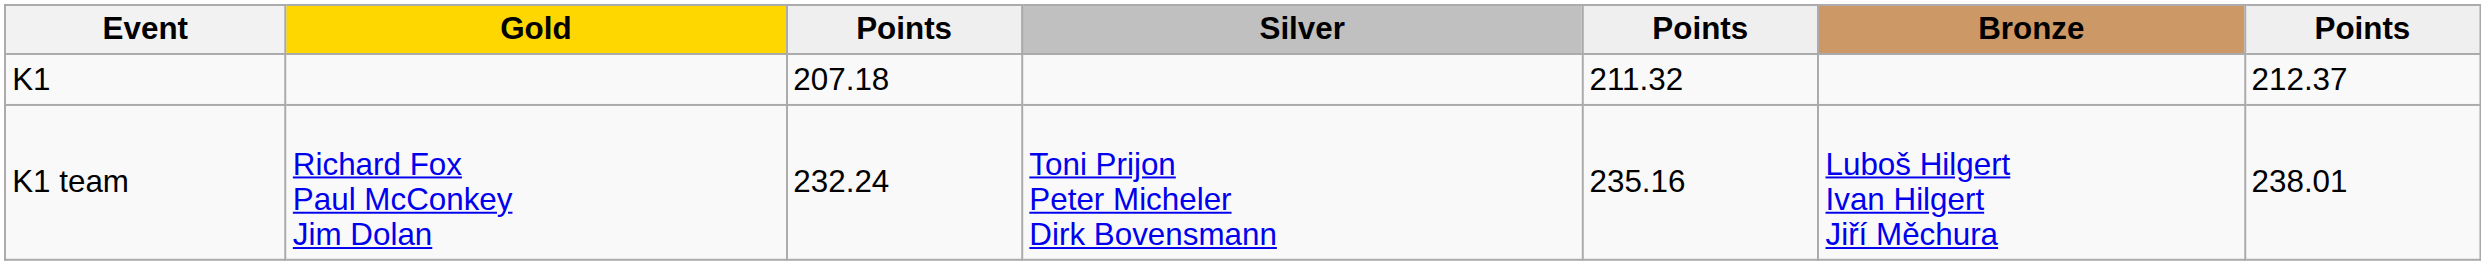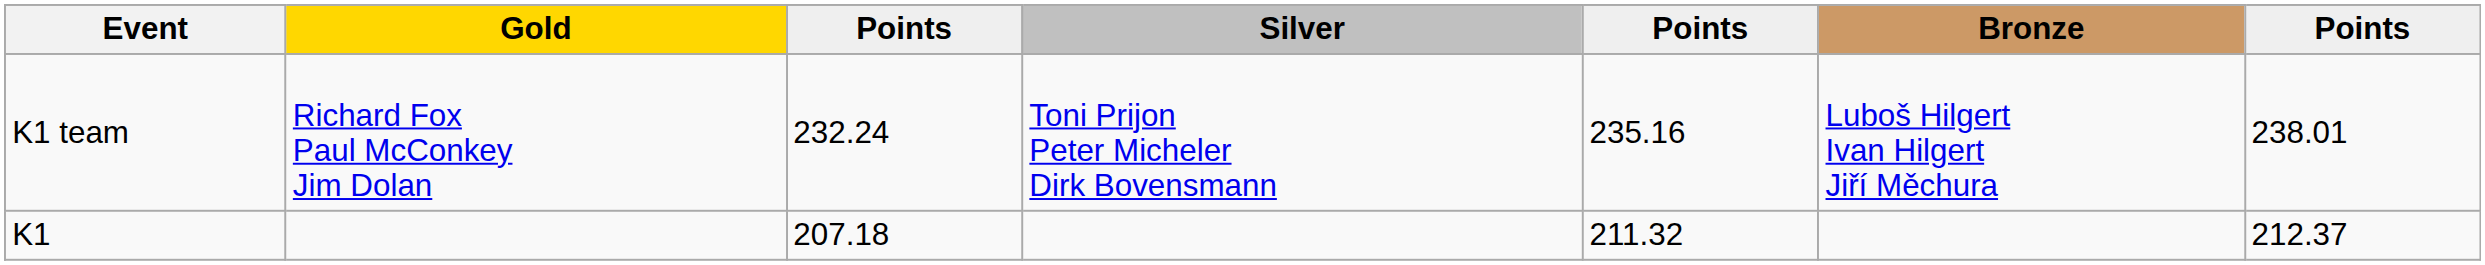rows swapped: K1 <-> K1 team
